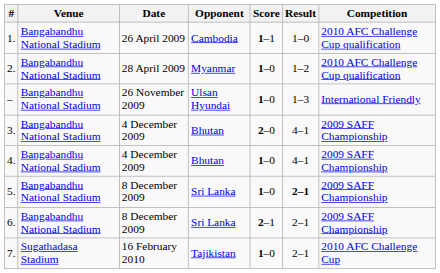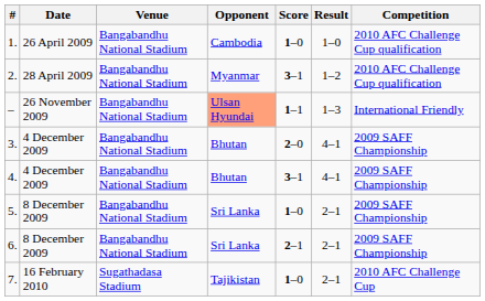columns swapped: Date <-> Venue
1. | Score: 1–1 -> 1–0
2. | Score: 1–0 -> 3–1
– | Opponent: no background -> lightsalmon background
– | Score: 1–0 -> 1–1
4. | Score: 1–0 -> 3–1
5. | Result: bold -> normal
